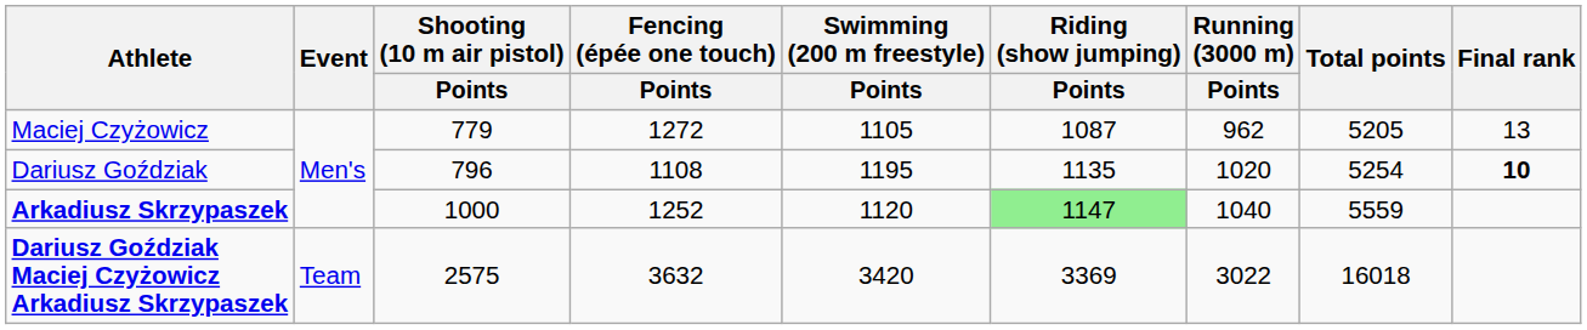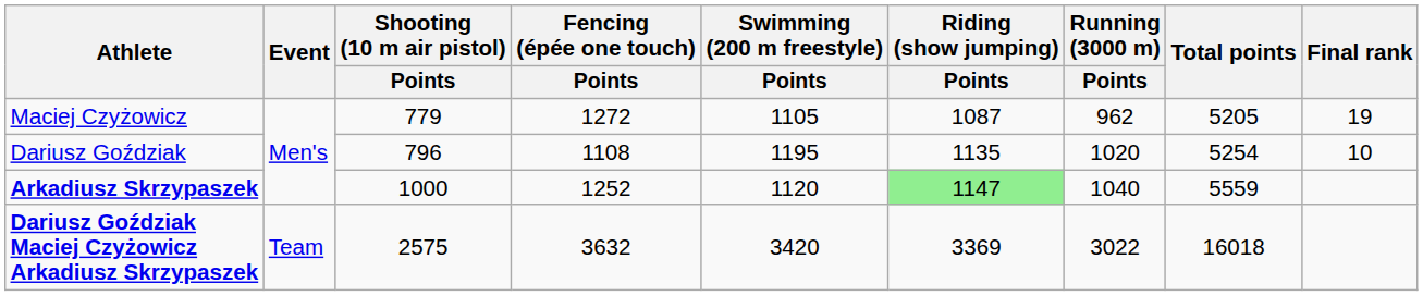Maciej Czyżowicz | Final rank: 13 -> 19
Dariusz Goździak | Final rank: bold -> normal
